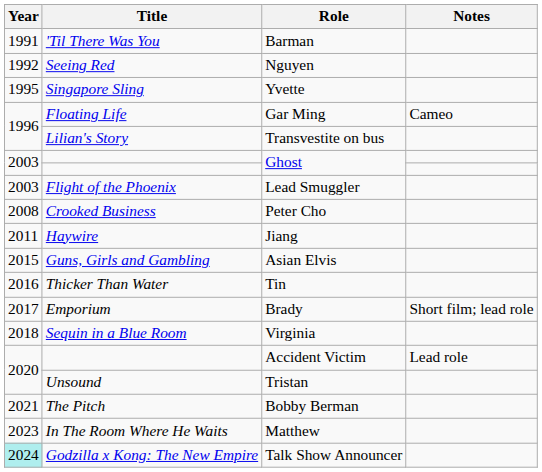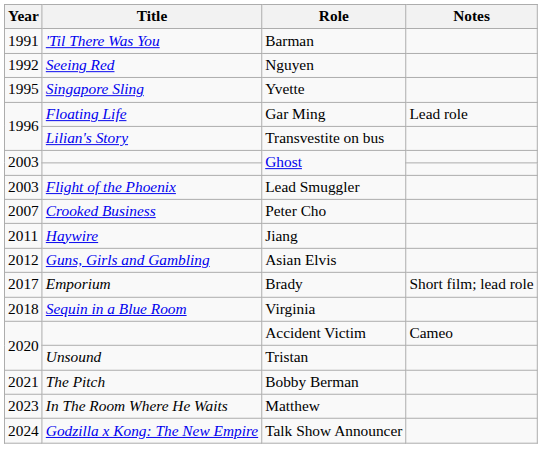Gar Ming | Notes: Cameo -> Lead role
Peter Cho | Year: 2008 -> 2007
Asian Elvis | Year: 2015 -> 2012
- row: 2016 | Thicker Than Water | Tin
Accident Victim | Notes: Lead role -> Cameo
Talk Show Announcer | Year: paleturquoise background -> no background
